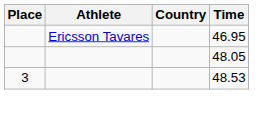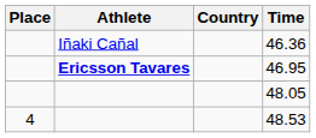+ row: Iñaki Cañal | 46.36
46.95 | Athlete: normal -> bold
48.53 | Place: 3 -> 4
